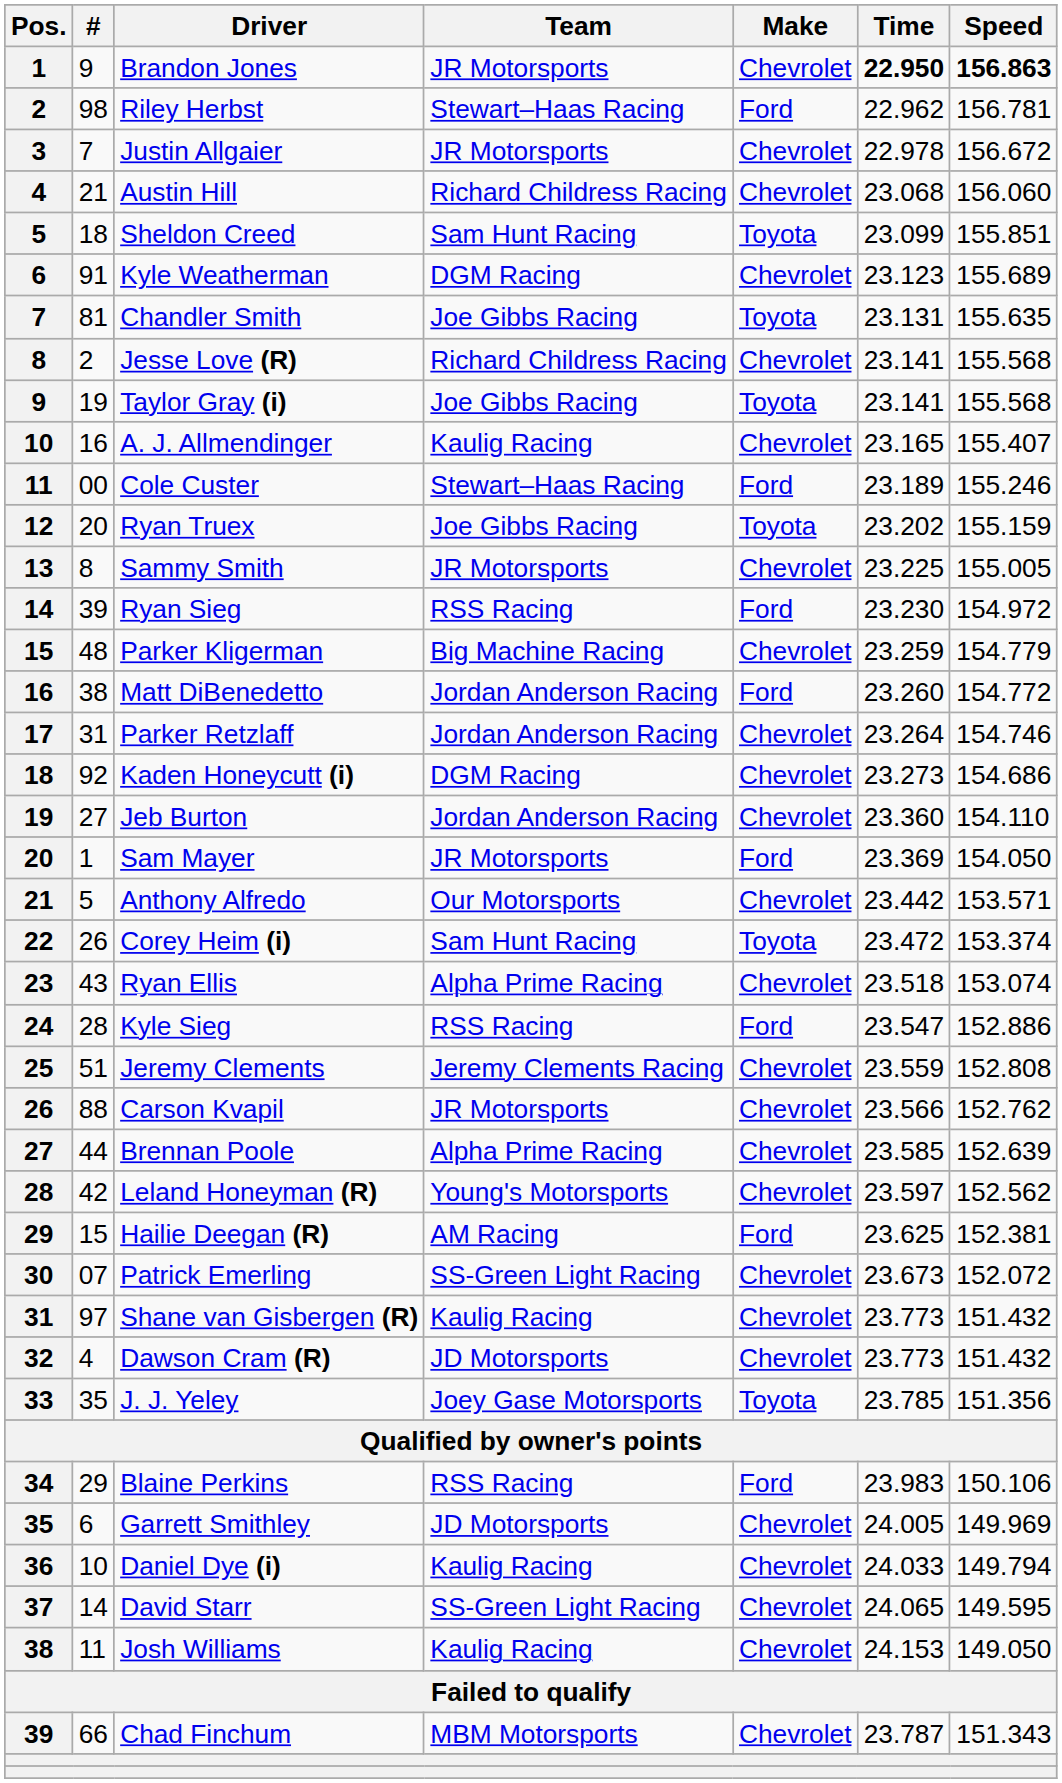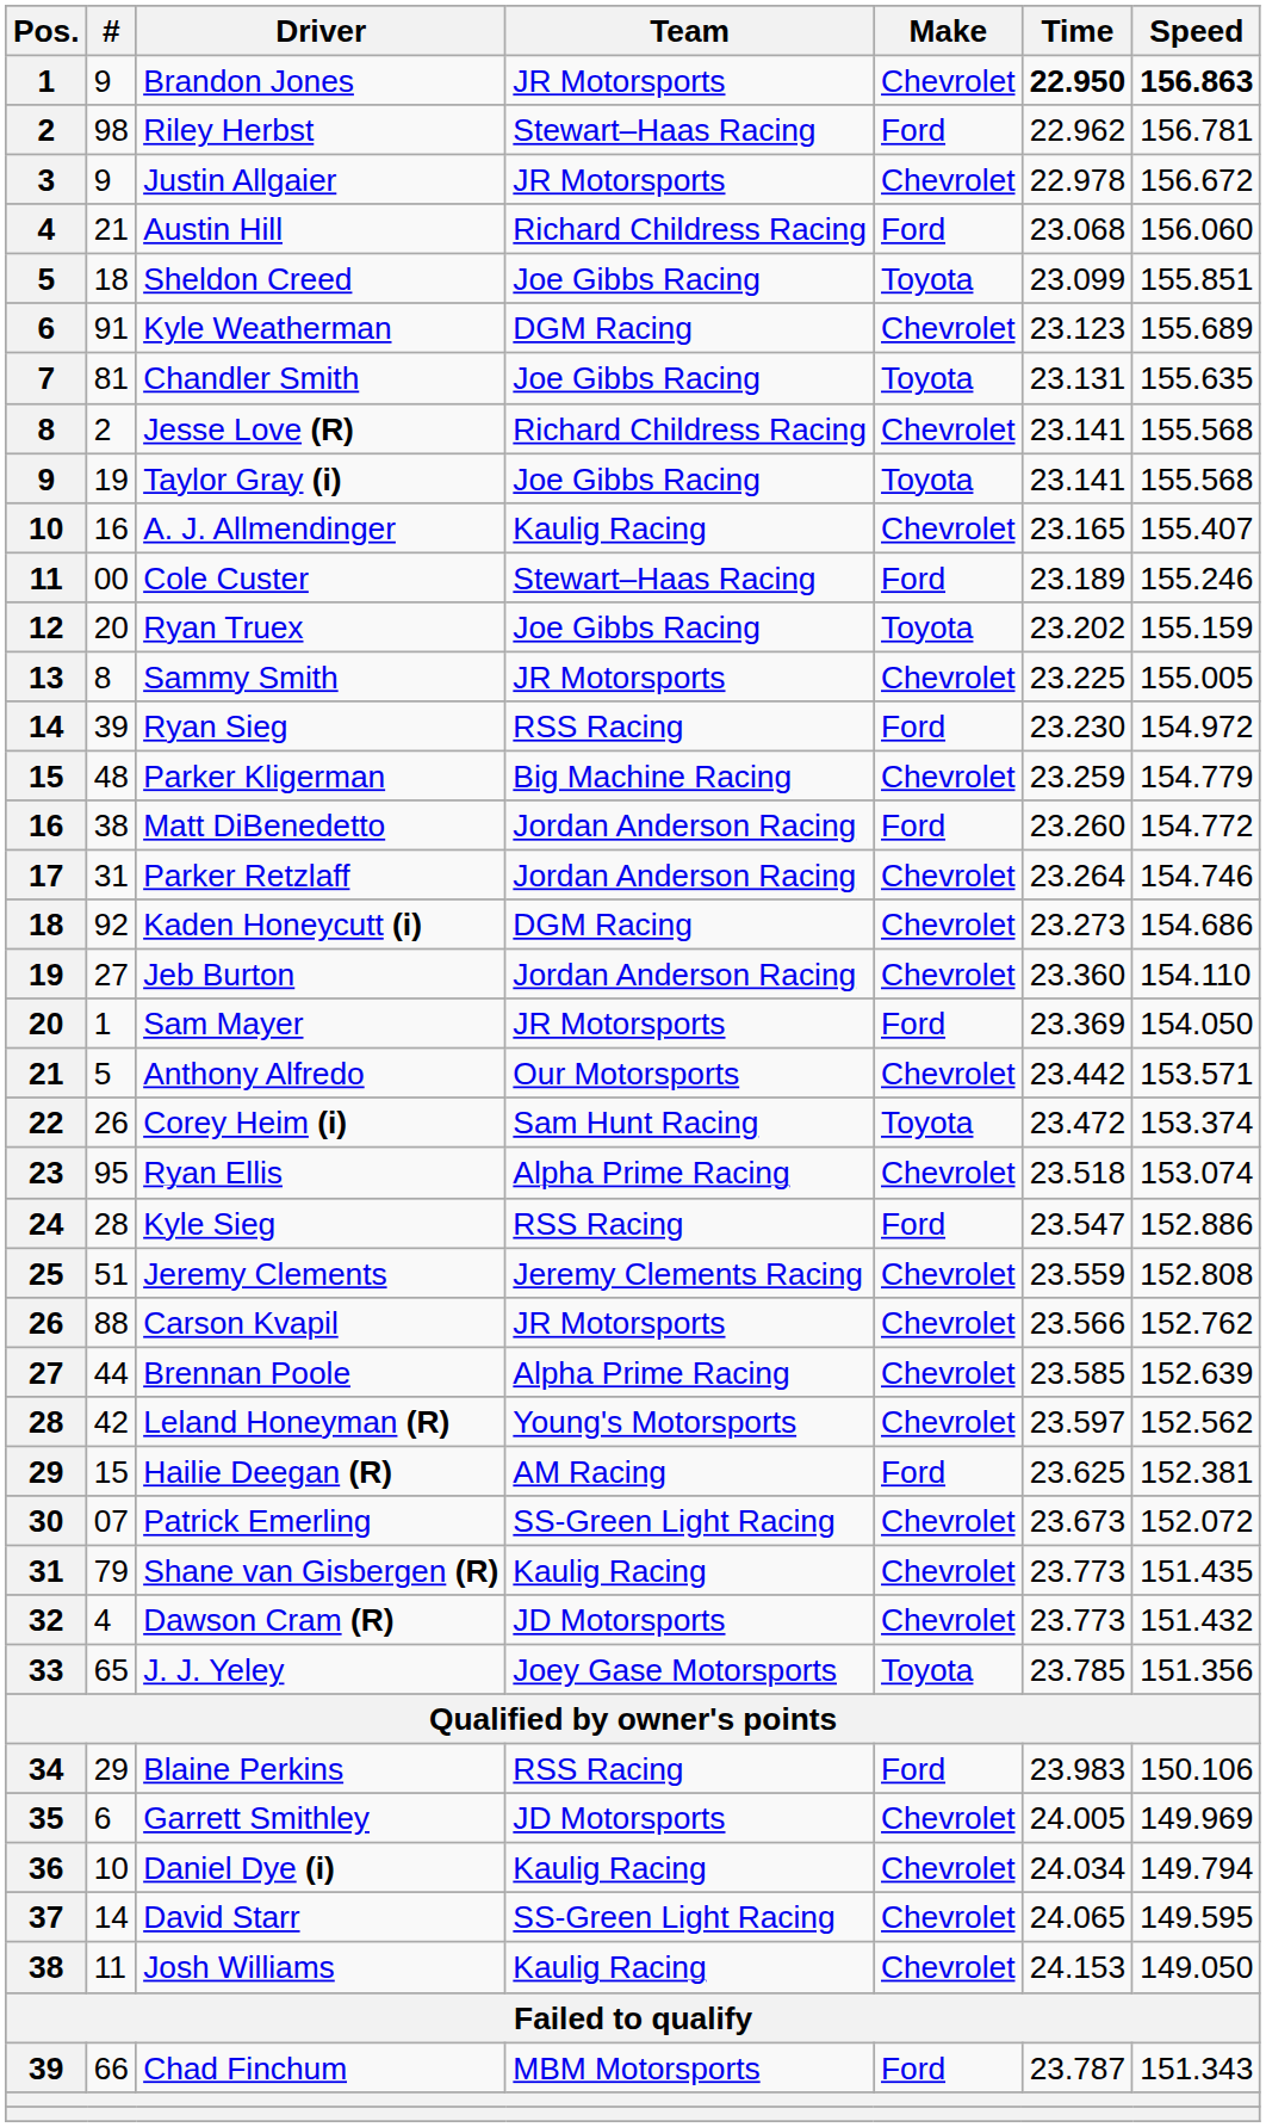Justin Allgaier | #: 7 -> 9
Austin Hill | Make: Chevrolet -> Ford
Sheldon Creed | Team: Sam Hunt Racing -> Joe Gibbs Racing
Ryan Ellis | #: 43 -> 95
Shane van Gisbergen (R) | #: 97 -> 79
Shane van Gisbergen (R) | Speed: 151.432 -> 151.435
J. J. Yeley | #: 35 -> 65
Daniel Dye (i) | Time: 24.033 -> 24.034
Chad Finchum | Make: Chevrolet -> Ford
